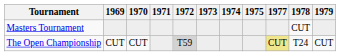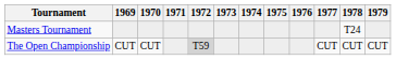+ column: 1976
Masters Tournament | 1978: CUT -> T24
The Open Championship | 1977: khaki background -> no background
The Open Championship | 1978: T24 -> CUT
